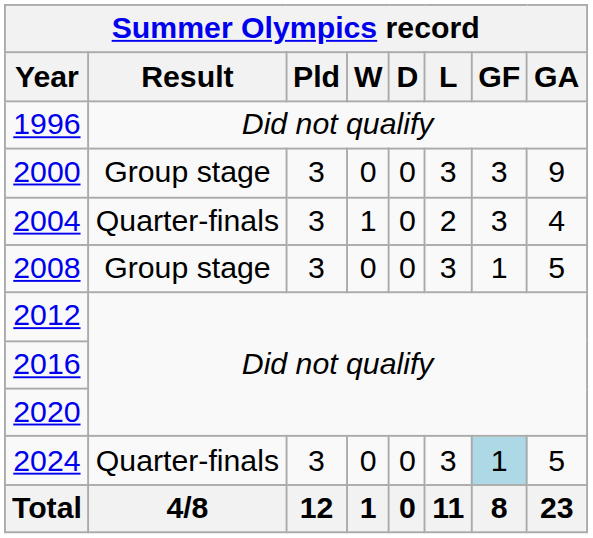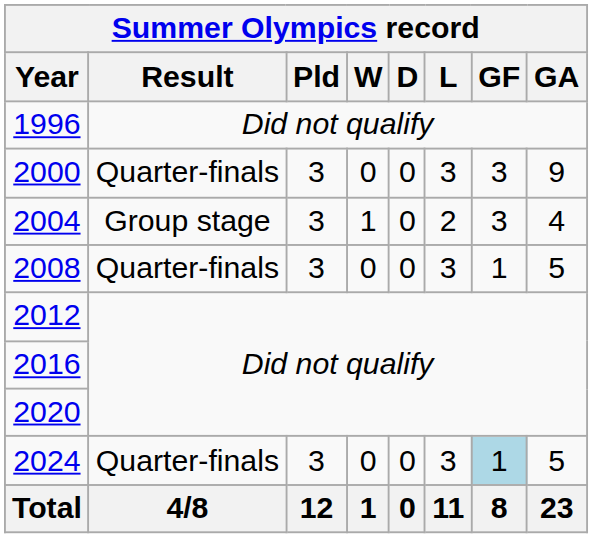2000 | Result: Group stage -> Quarter-finals
2004 | Result: Quarter-finals -> Group stage
2008 | Result: Group stage -> Quarter-finals
